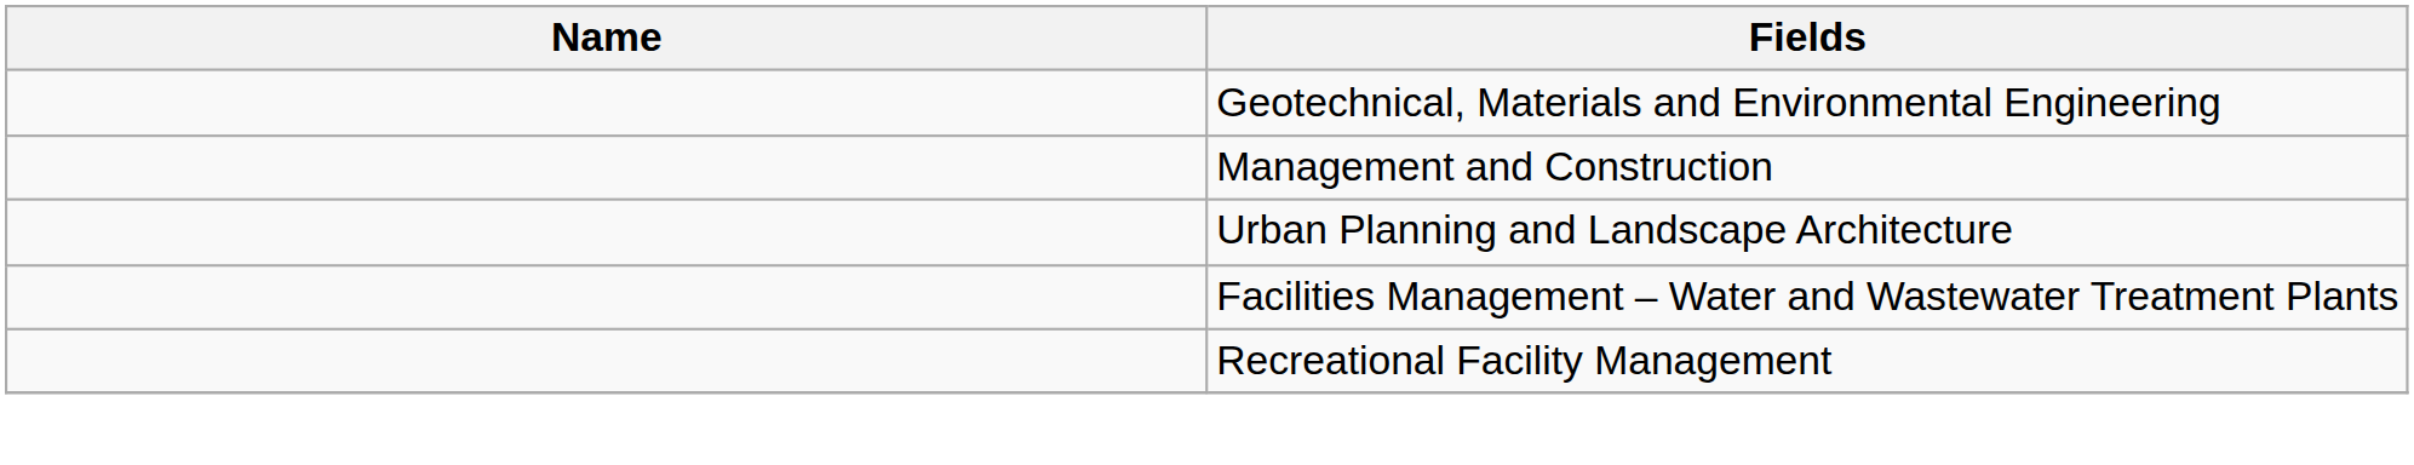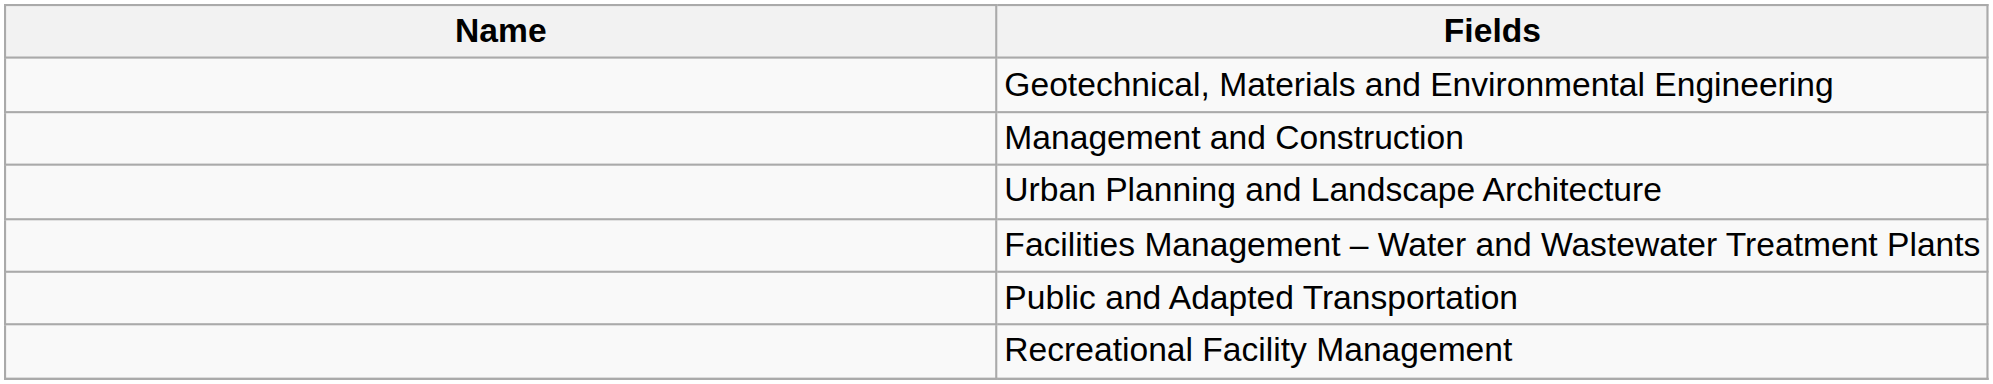+ row: Public and Adapted Transportation
